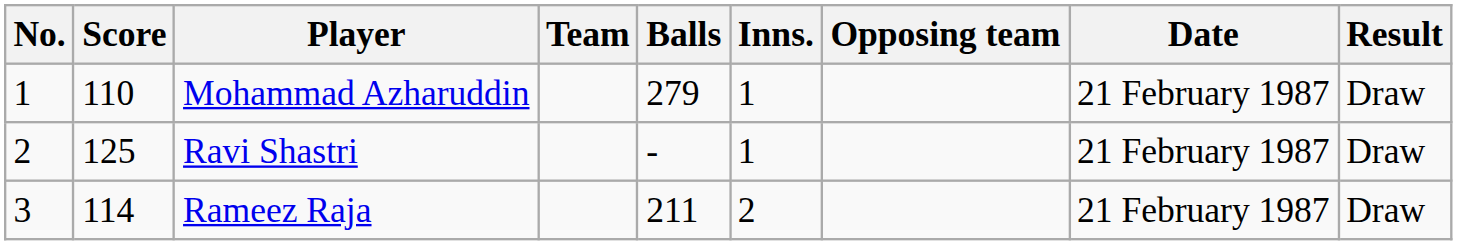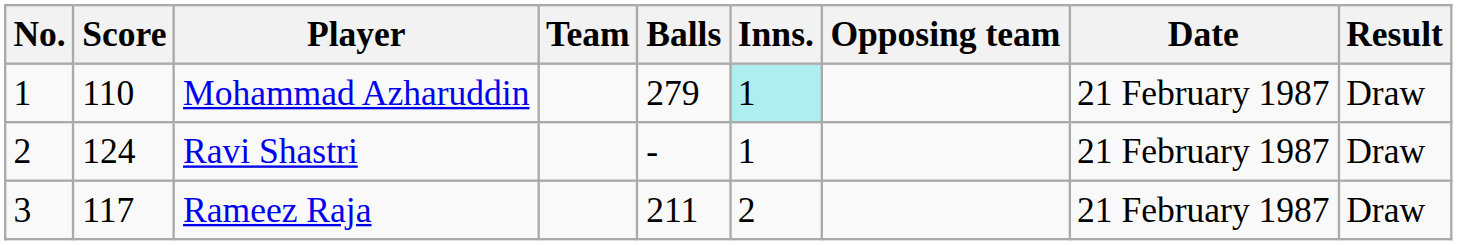Mohammad Azharuddin | Inns.: no background -> paleturquoise background
Ravi Shastri | Score: 125 -> 124
Rameez Raja | Score: 114 -> 117
